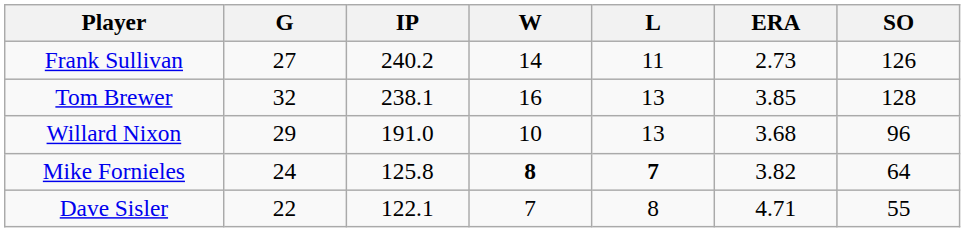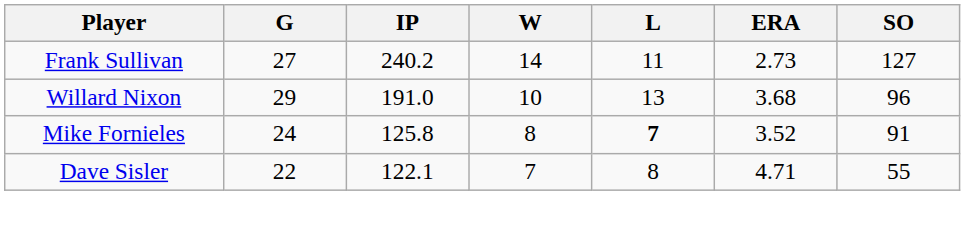Frank Sullivan | SO: 126 -> 127
- row: Tom Brewer | 32 | 238.1 | 16 | 13 | 3.85 | 128
Mike Fornieles | W: bold -> normal
Mike Fornieles | ERA: 3.82 -> 3.52
Mike Fornieles | SO: 64 -> 91
